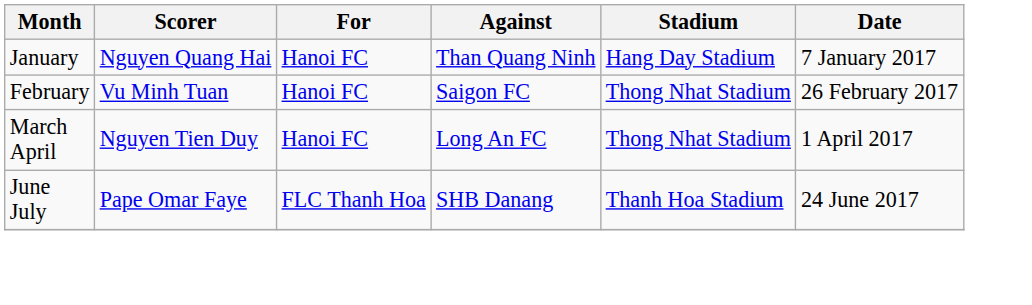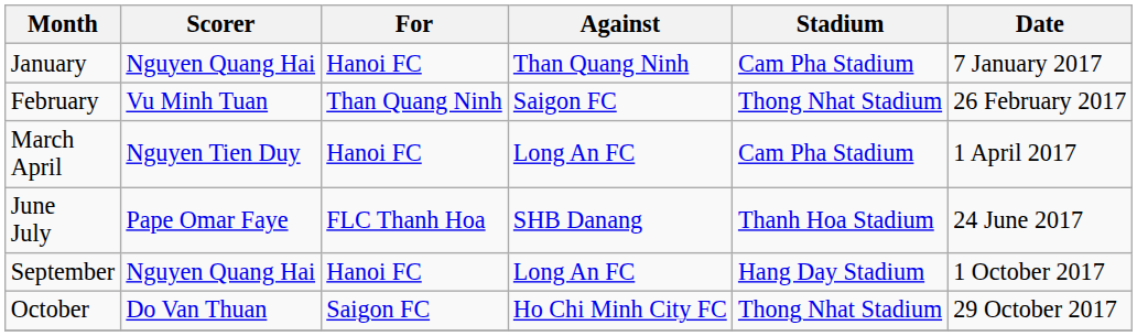January | Stadium: Hang Day Stadium -> Cam Pha Stadium
February | For: Hanoi FC -> Than Quang Ninh
March April | Stadium: Thong Nhat Stadium -> Cam Pha Stadium
+ row: September | Nguyen Quang Hai | Hanoi FC | Long An FC | Hang Day Stadium | 1 October 2017
+ row: October | Do Van Thuan | Saigon FC | Ho Chi Minh City FC | Thong Nhat Stadium | 29 October 2017
